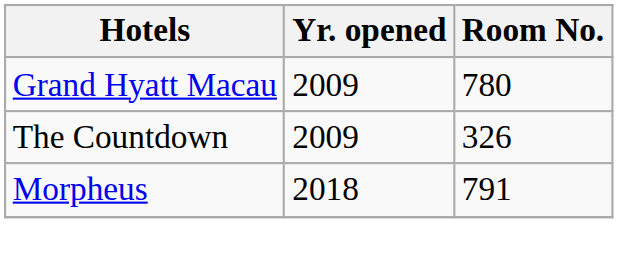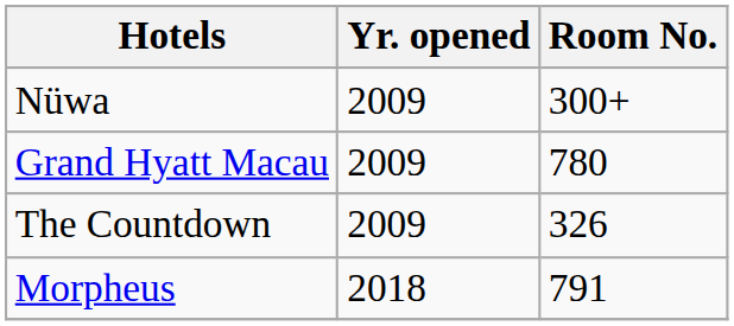+ row: Nüwa | 2009 | 300+
